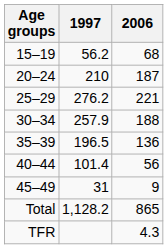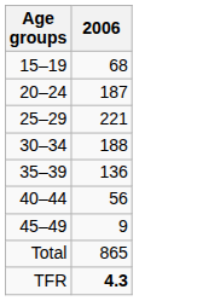- column: 1997 | 56.2 | 210 | 276.2 | 257.9 | 196.5 | 101.4 | 31 | 1,128.2
TFR | 2006: normal -> bold
